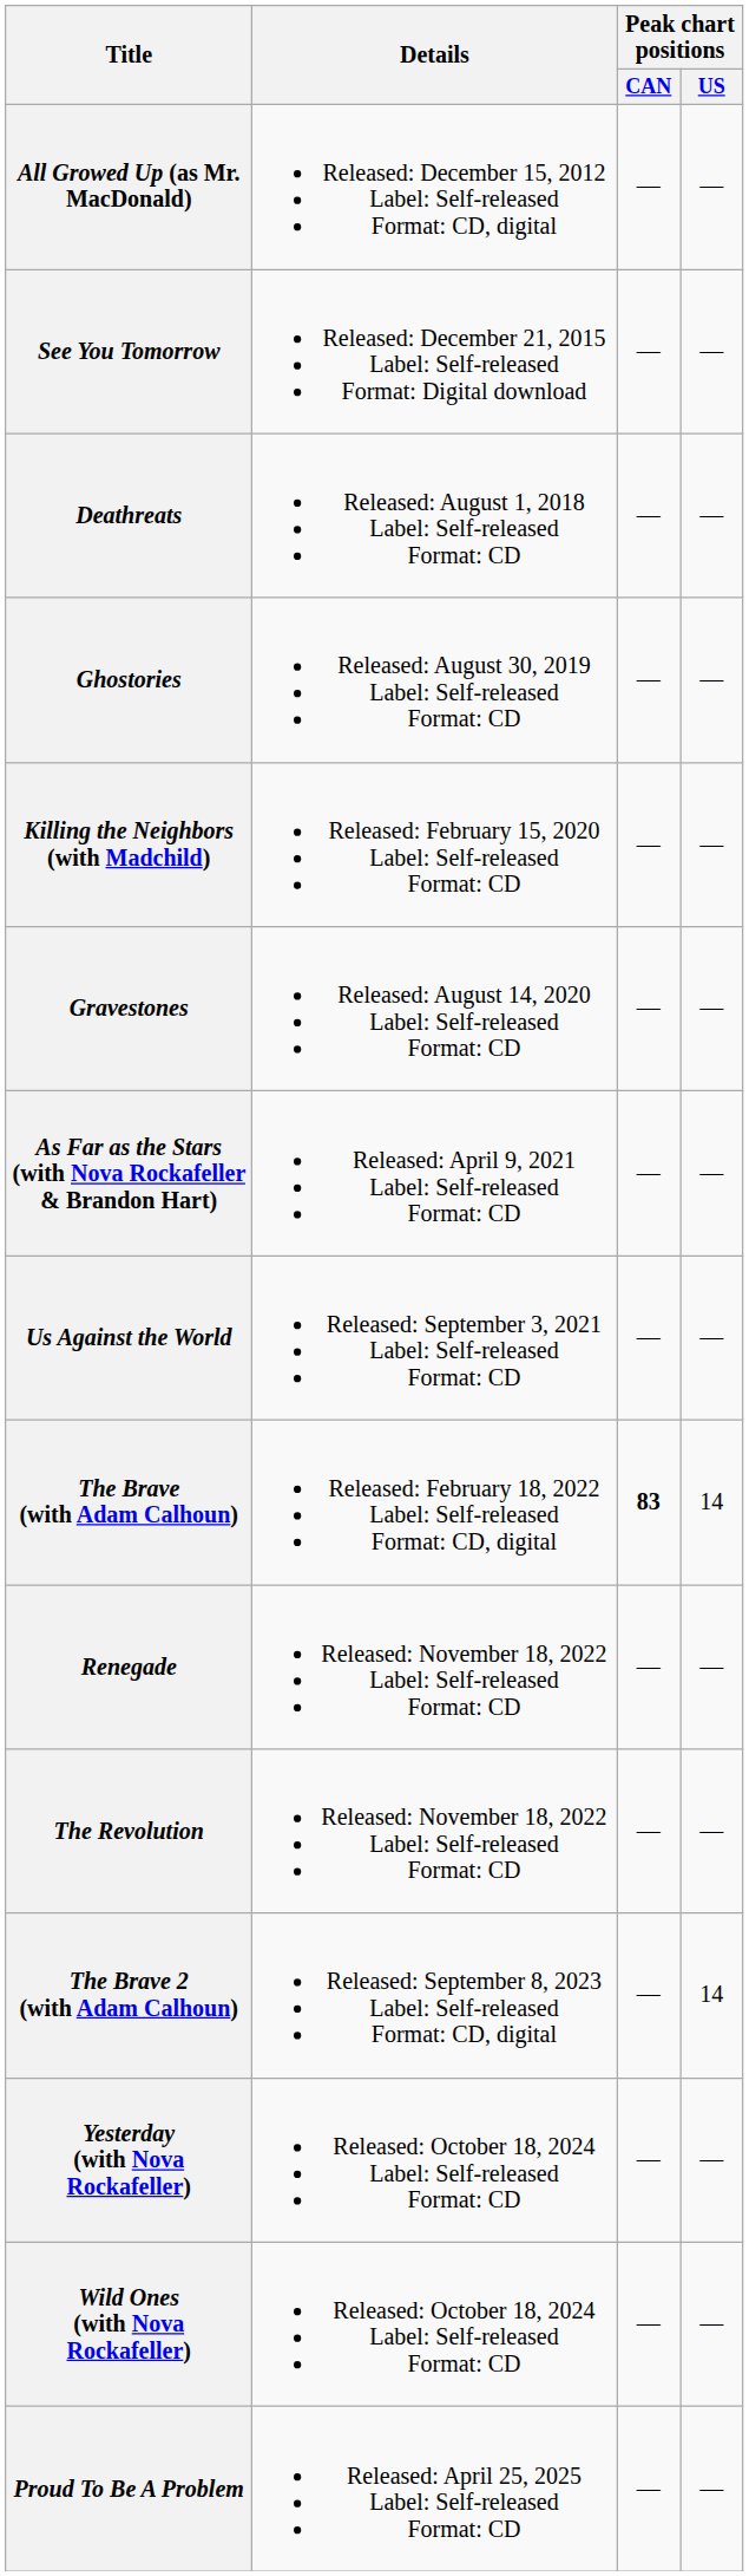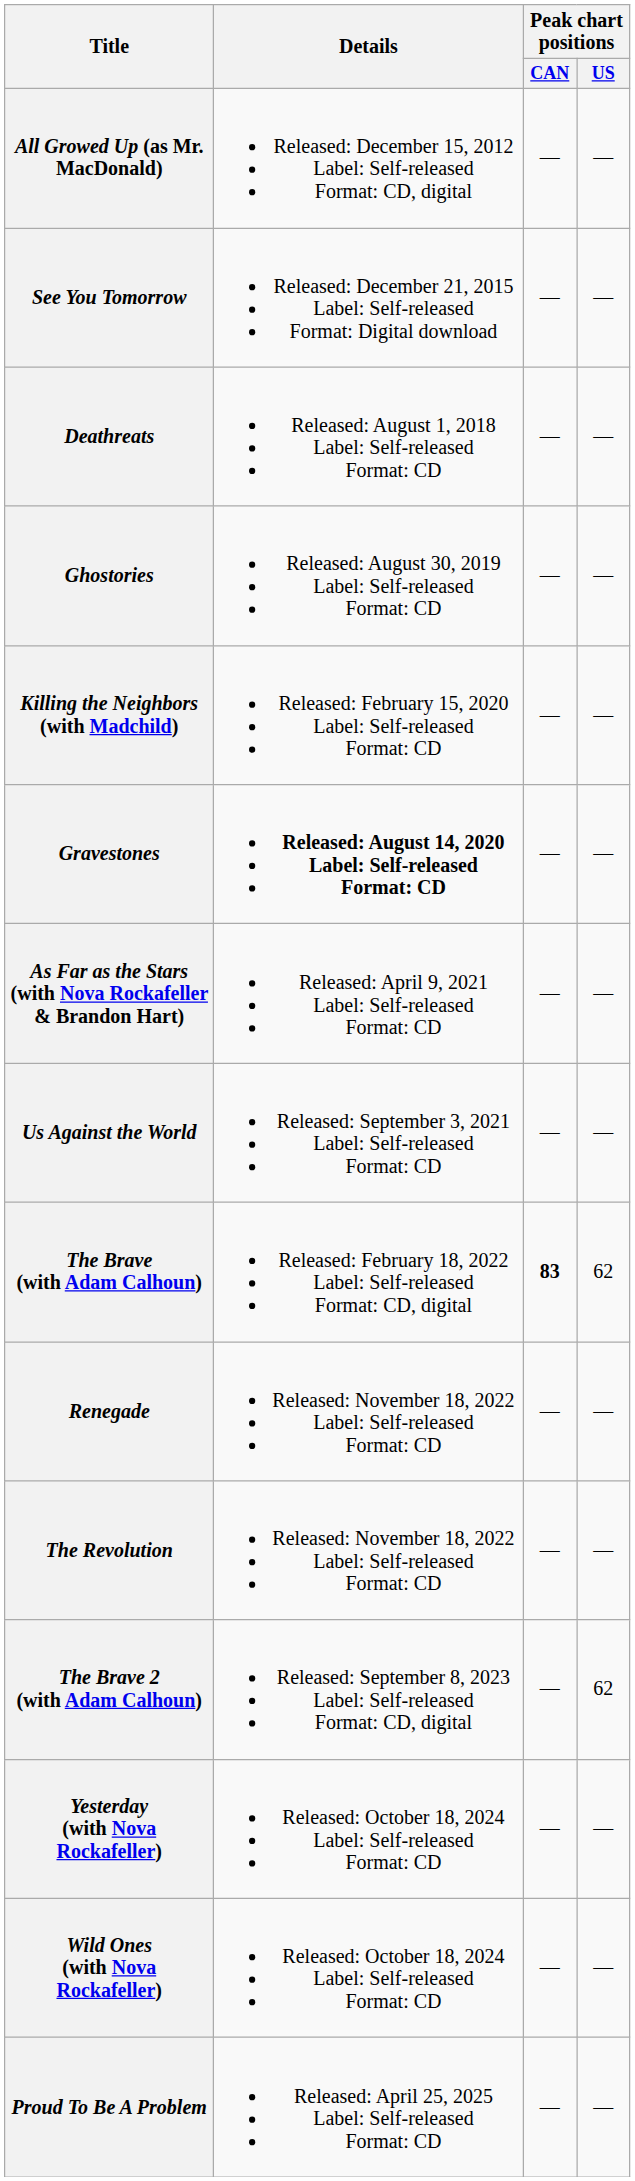Gravestones | Details: normal -> bold
The Brave (with Adam Calhoun) | Peak chart positions / US: 14 -> 62
The Brave 2 (with Adam Calhoun) | Peak chart positions / US: 14 -> 62
